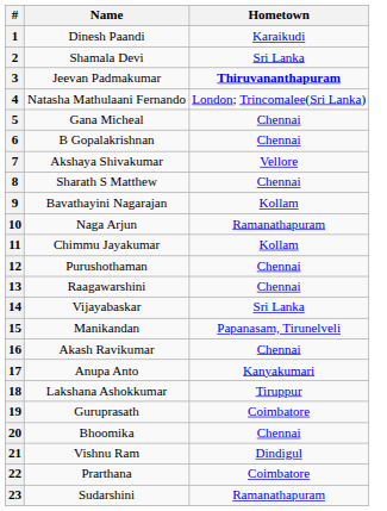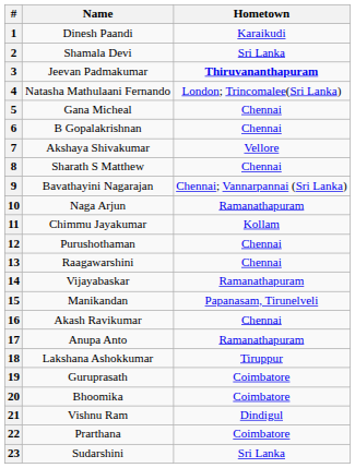9 | Hometown: Kollam -> Chennai; Vannarpannai (Sri Lanka)
14 | Hometown: Sri Lanka -> Ramanathapuram
17 | Hometown: Kanyakumari -> Ramanathapuram
20 | Hometown: Chennai -> Coimbatore
23 | Hometown: Ramanathapuram -> Sri Lanka
